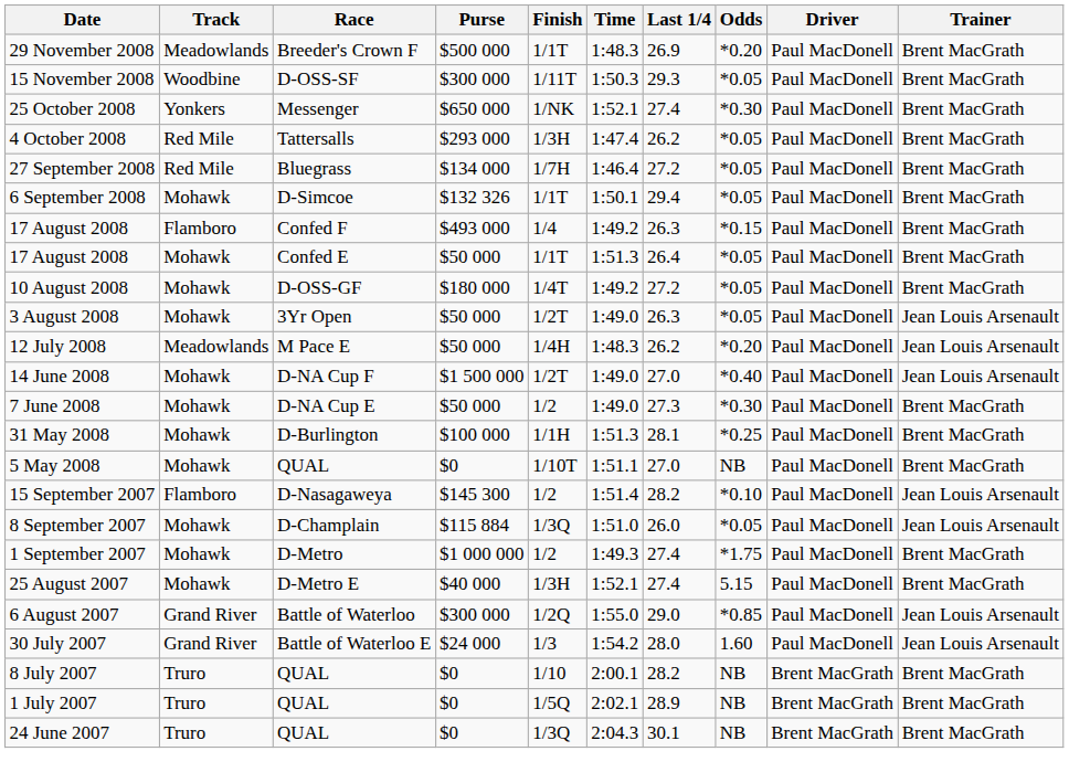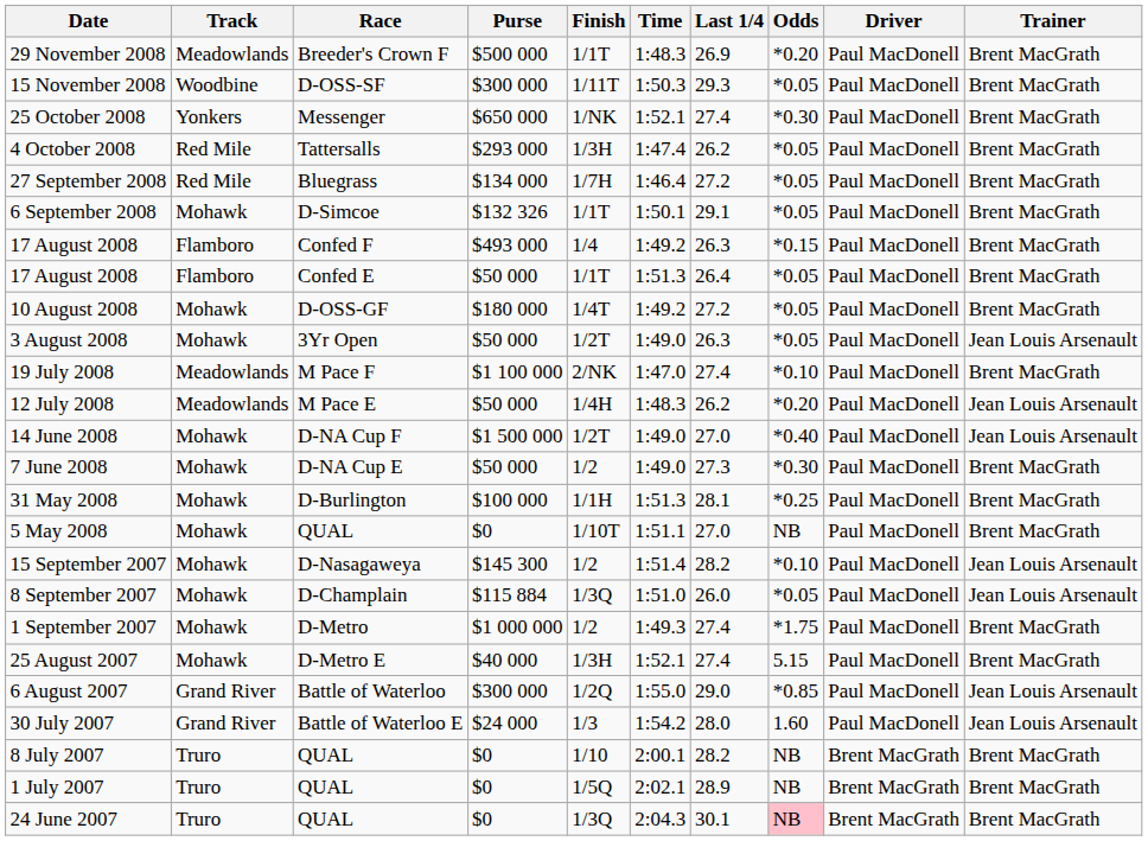6 September 2008 | Last 1/4: 29.4 -> 29.1
17 August 2008 / Confed E | Track: Mohawk -> Flamboro
+ row: 19 July 2008 | Meadowlands | M Pace F | $1 100 000 | 2/NK | 1:47.0 | 27.4 | *0.10 | Paul MacDonell | Brent MacGrath
15 September 2007 | Track: Flamboro -> Mohawk
24 June 2007 | Odds: no background -> pink background
